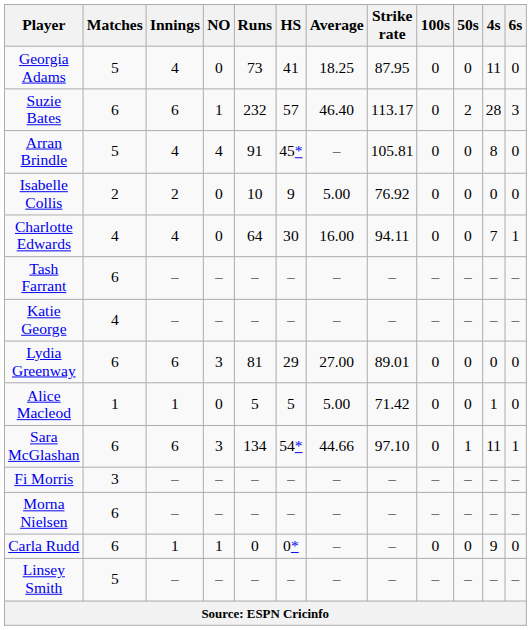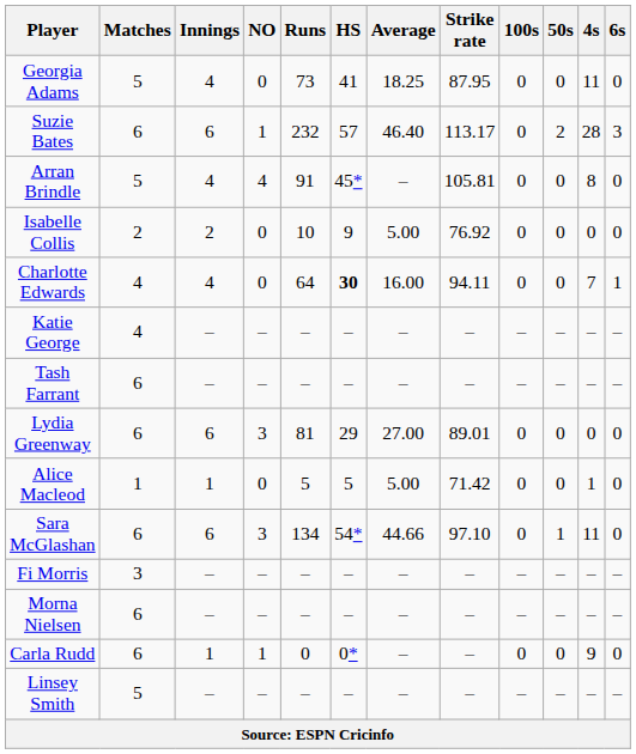Charlotte Edwards | HS: normal -> bold
rows swapped: Tash Farrant <-> Katie George
Sara McGlashan | 6s: 1 -> 0
